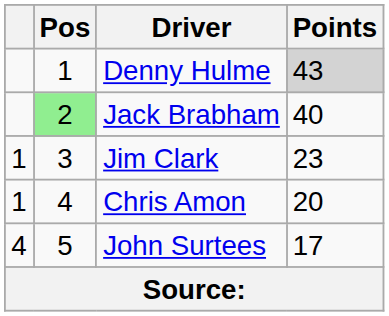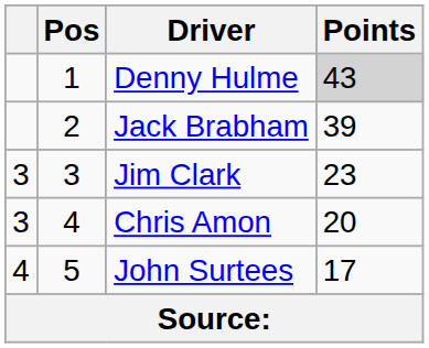Jack Brabham | Pos: lightgreen background -> no background
Jack Brabham | Points: 40 -> 39
Jim Clark | column 1: 1 -> 3
Chris Amon | column 1: 1 -> 3
